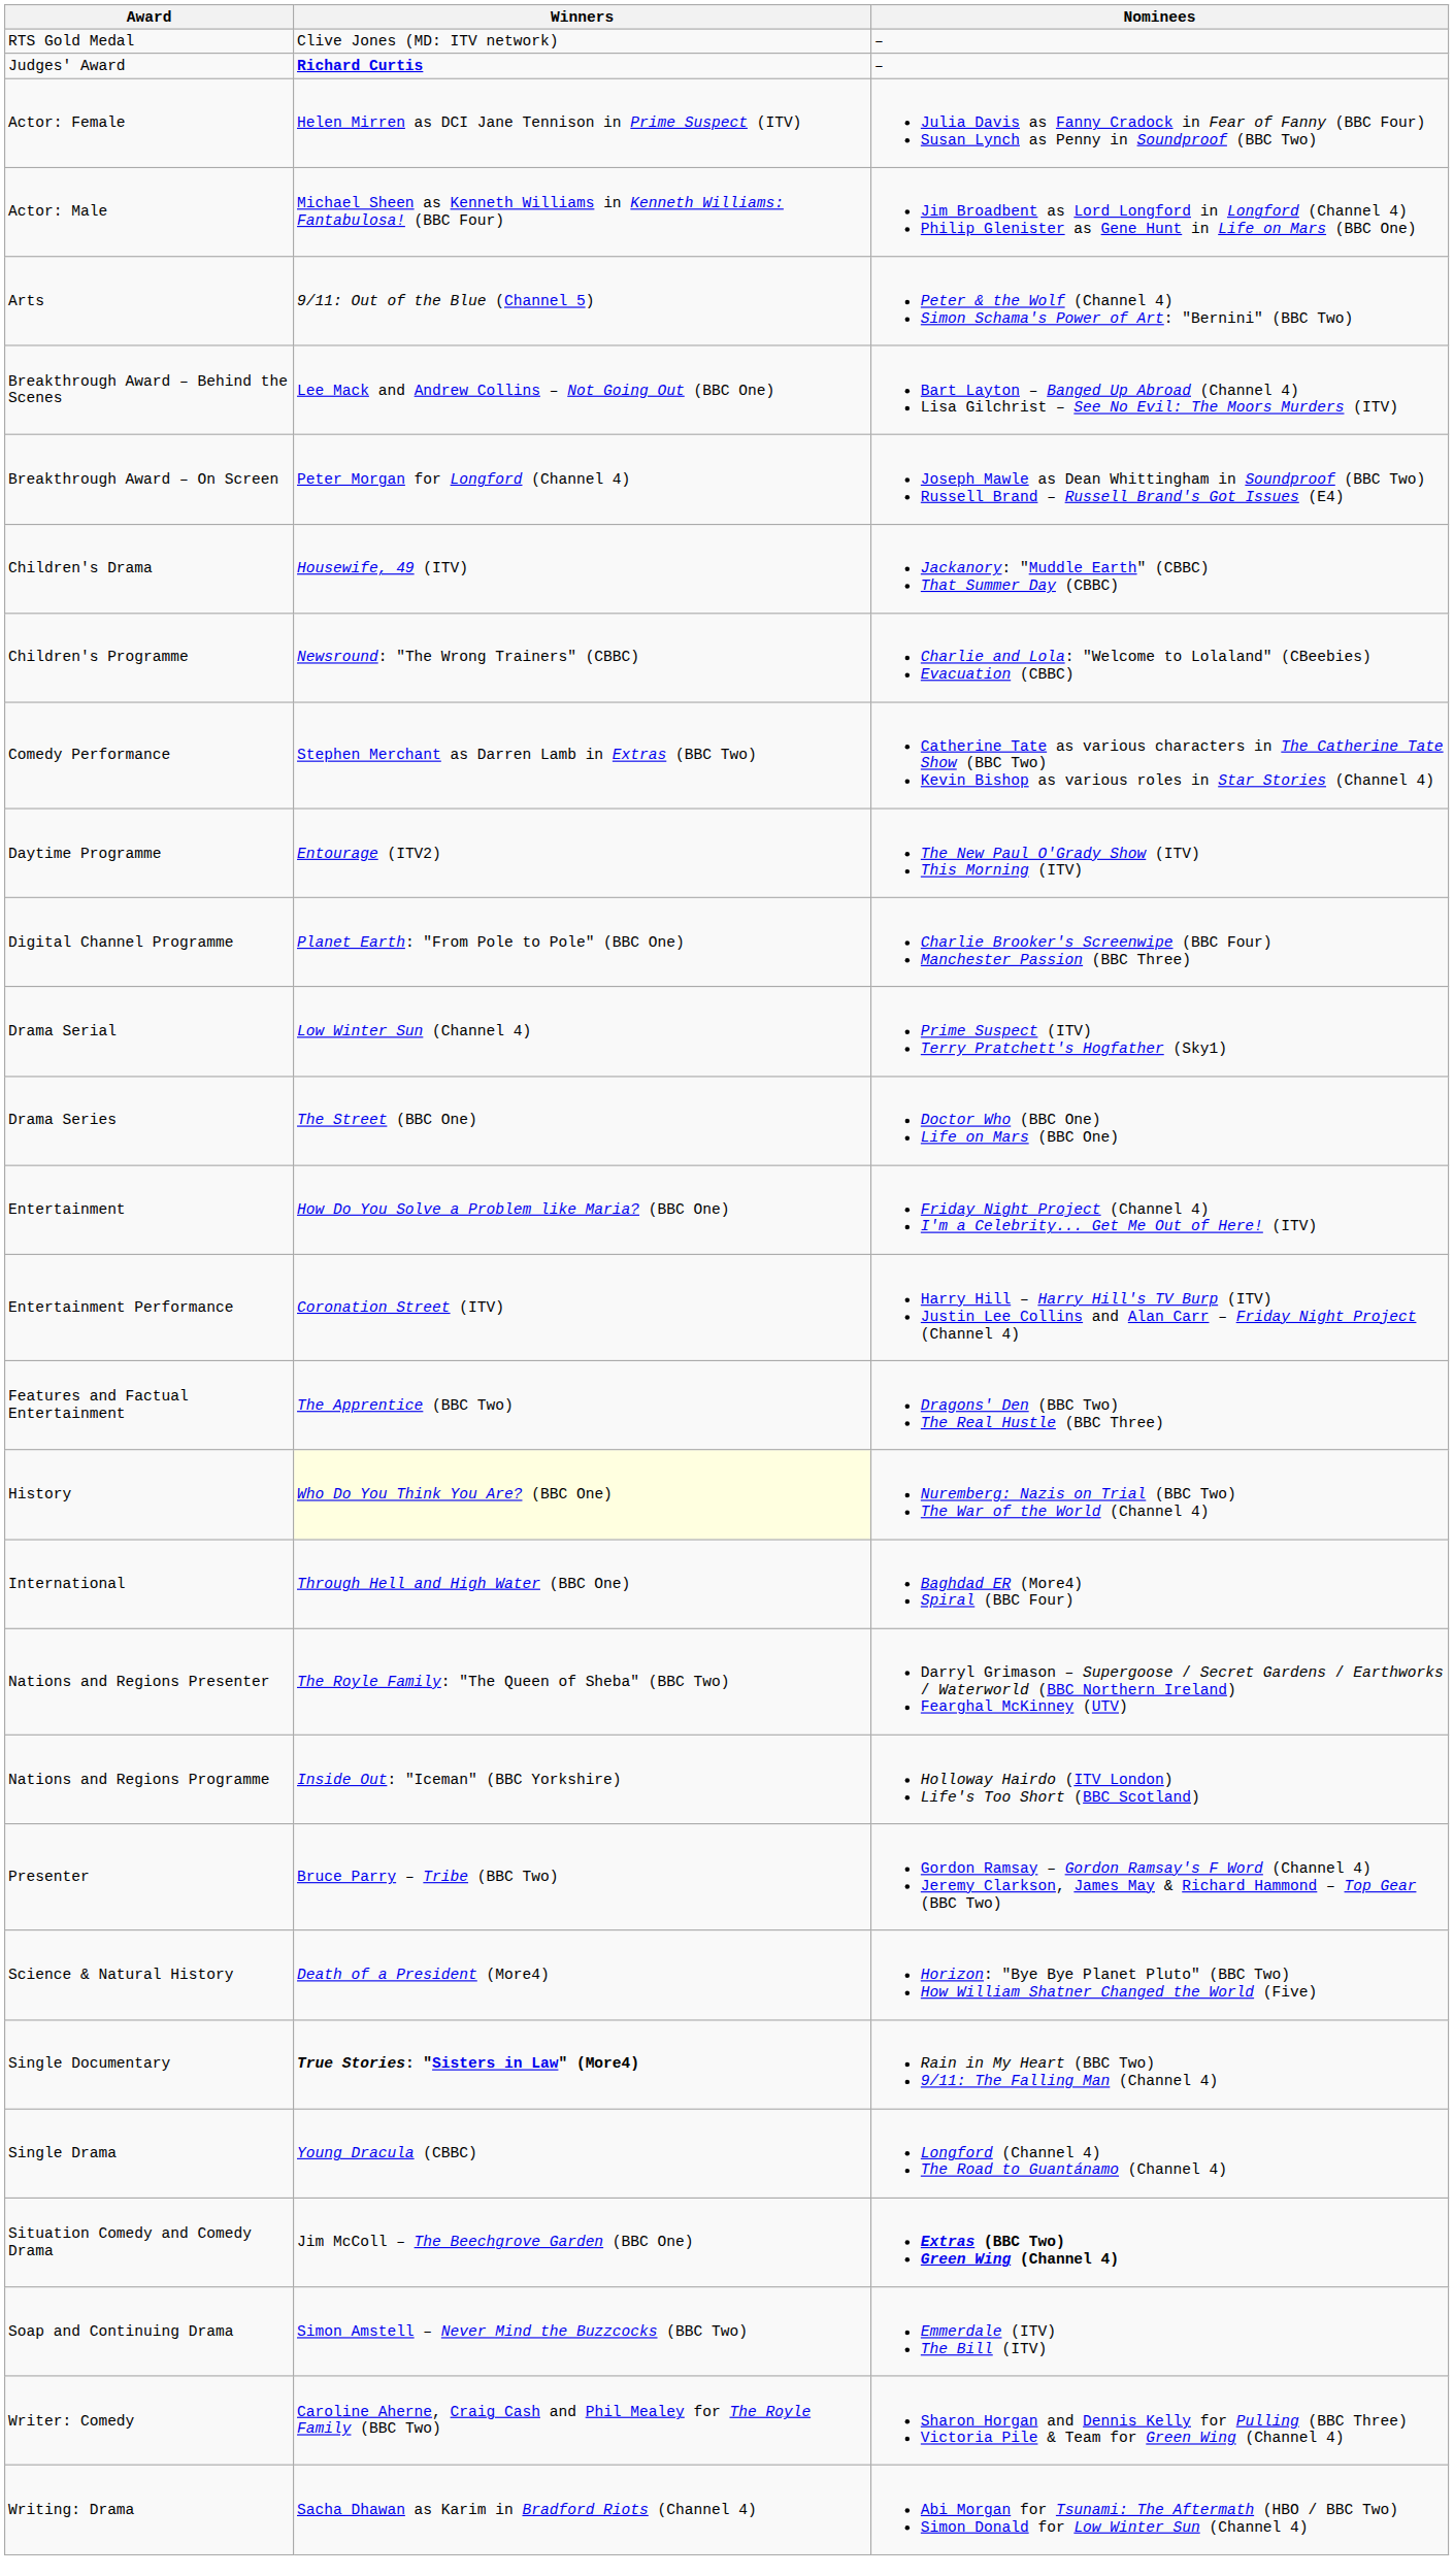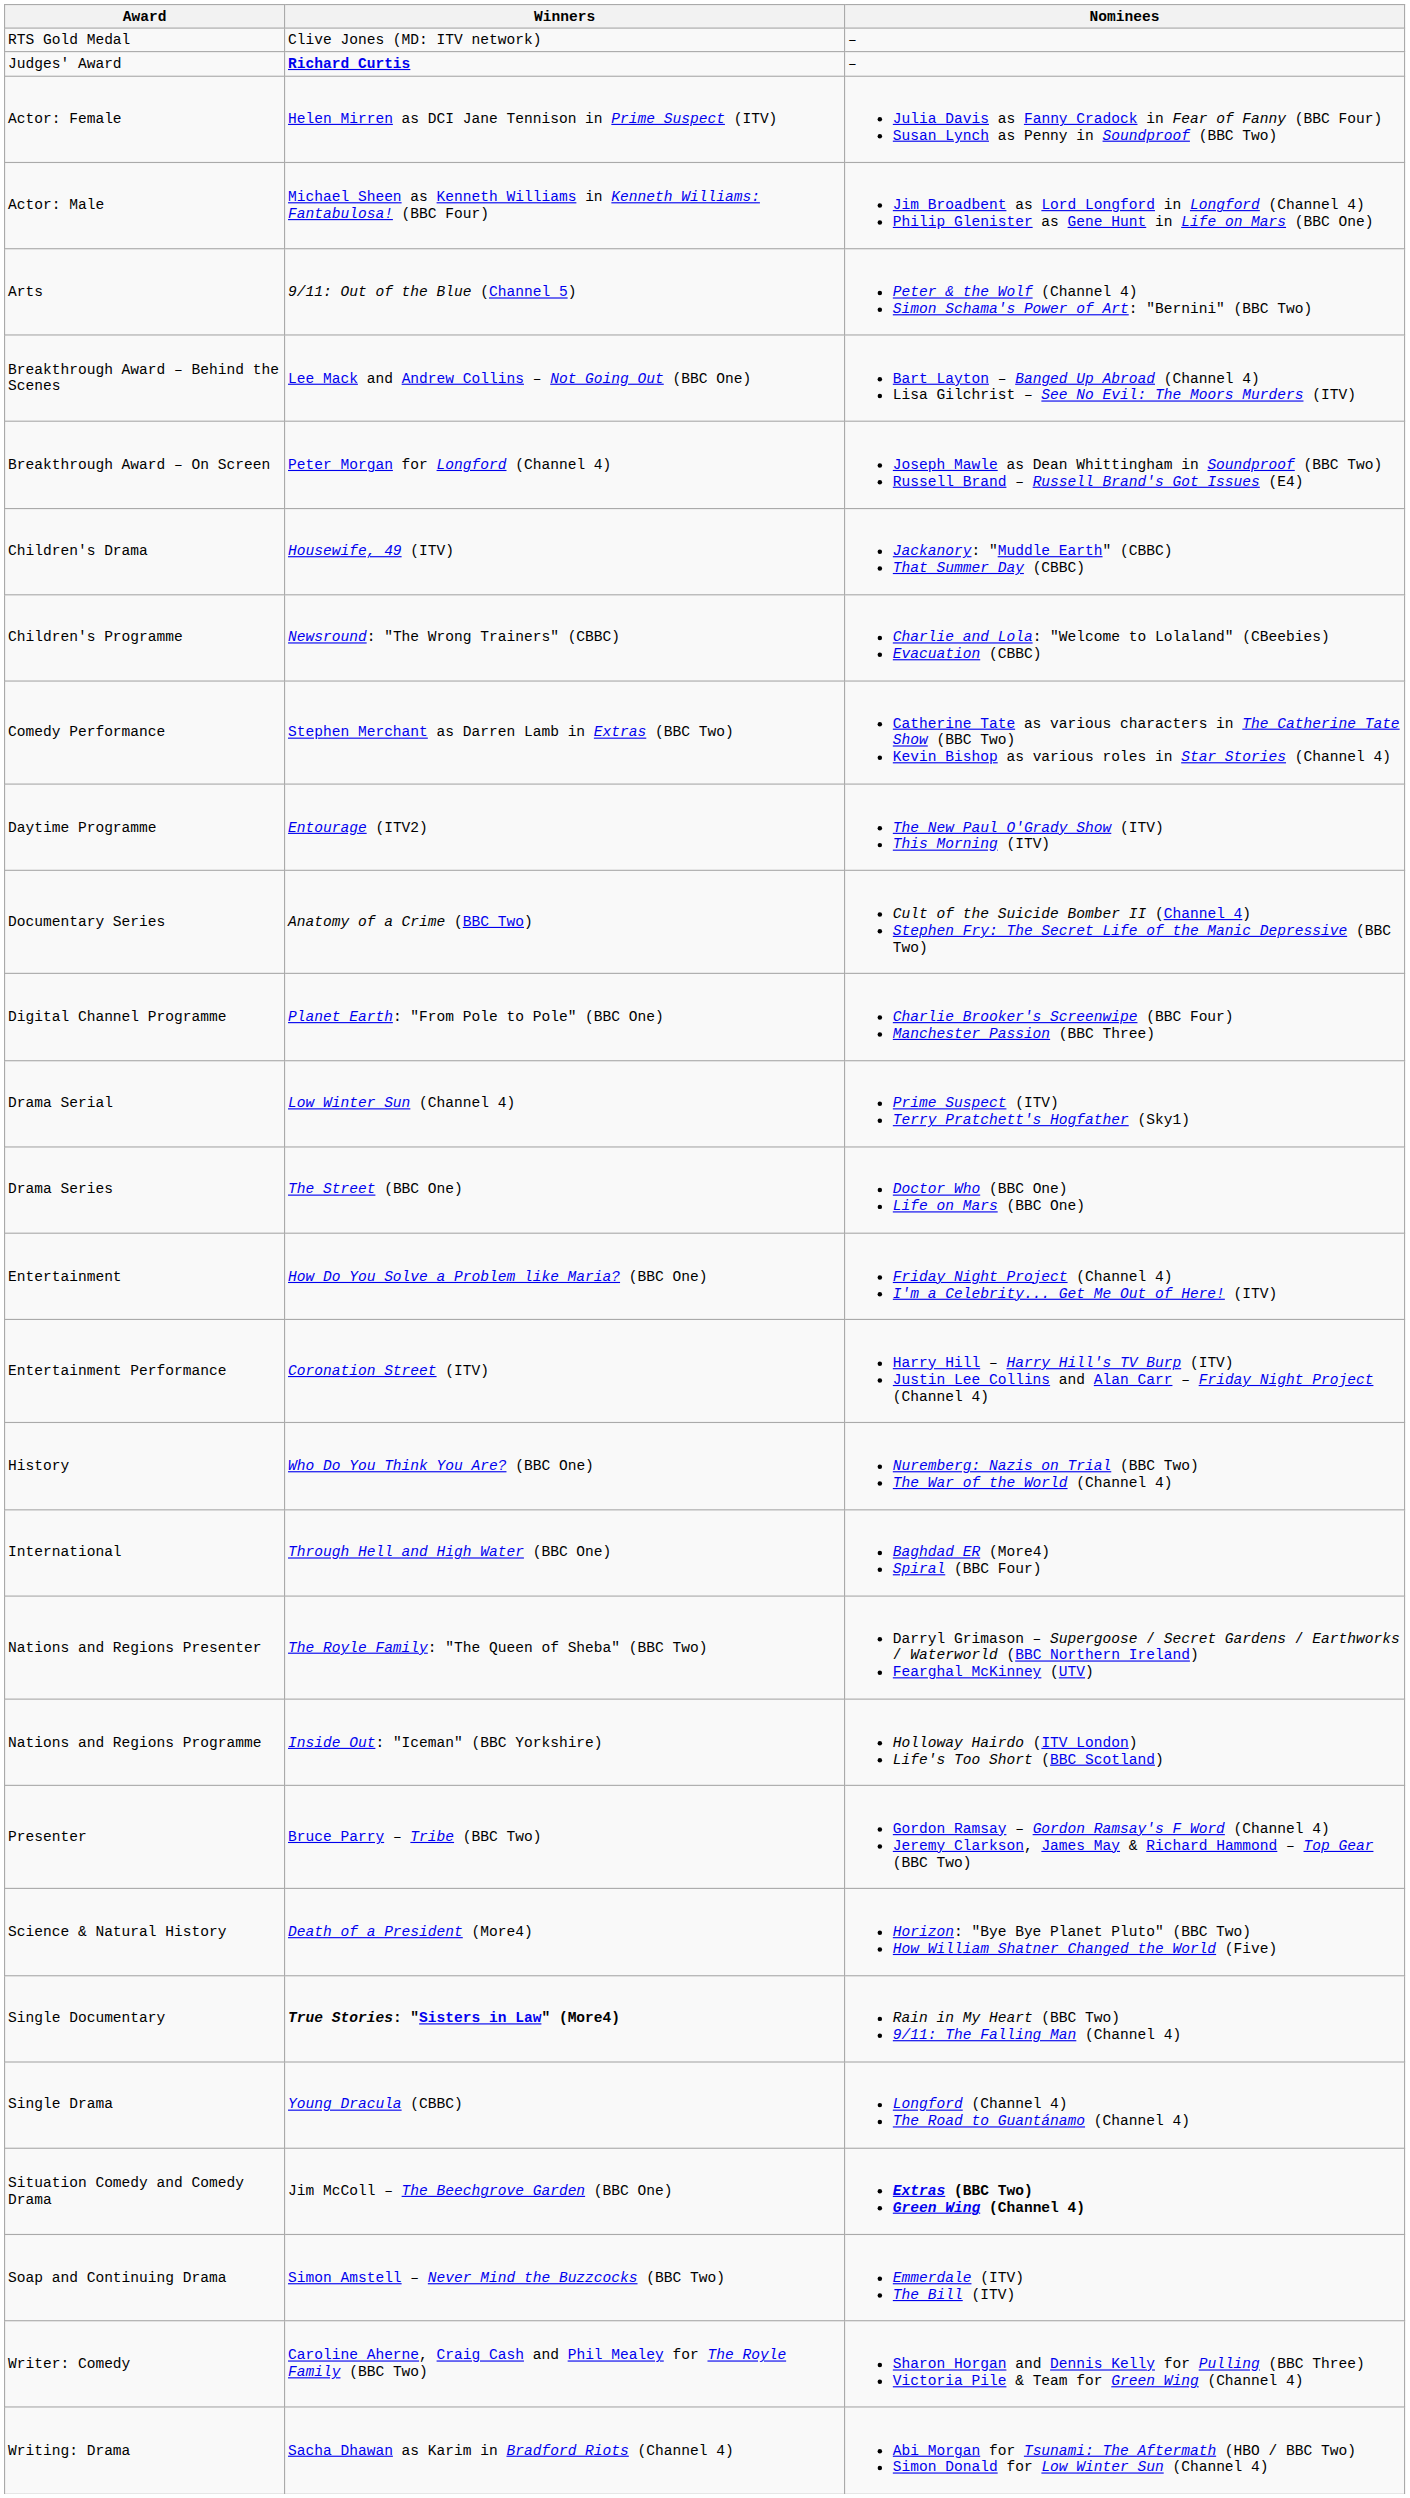+ row: Documentary Series | Anatomy of a Crime (BBC Two) | Cult of the Suicide Bomber II (Channel 4) Stephen Fry: The Secret Life of the Manic Depressive (BBC Two)
- row: Features and Factual Entertainment | The Apprentice (BBC Two) | Dragons' Den (BBC Two) The Real Hustle (BBC Three)
History | Winners: lightyellow background -> no background
